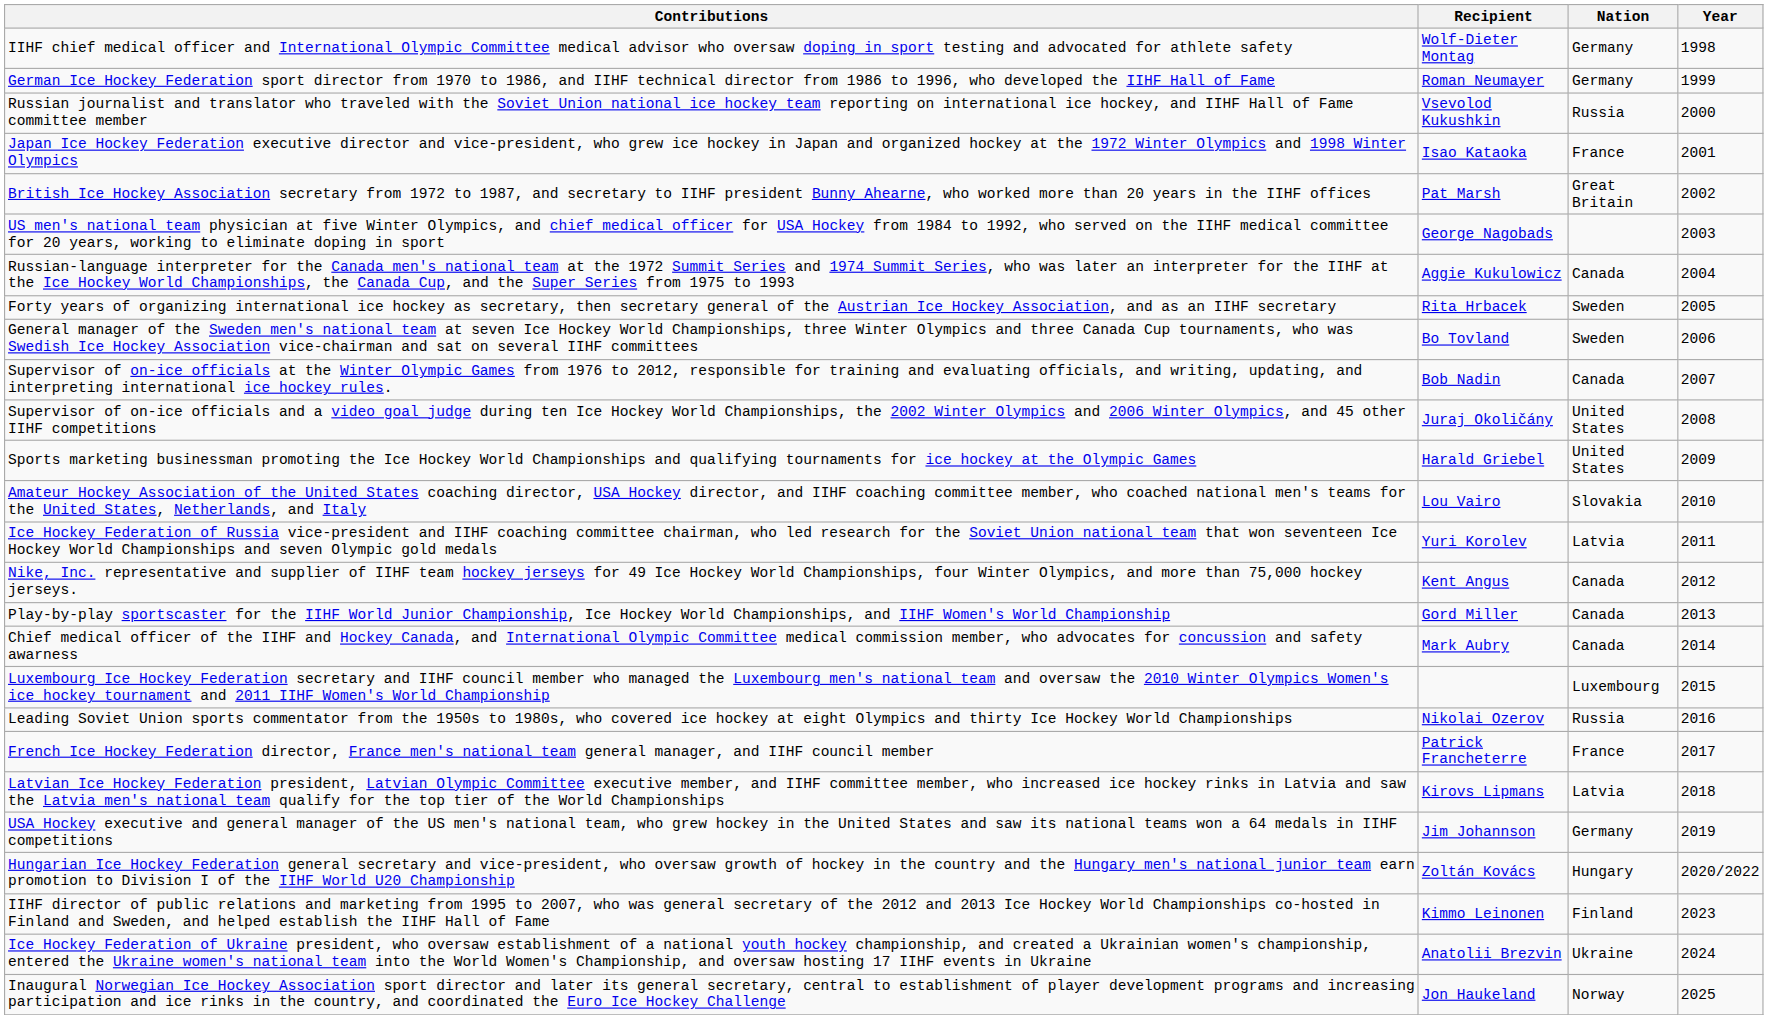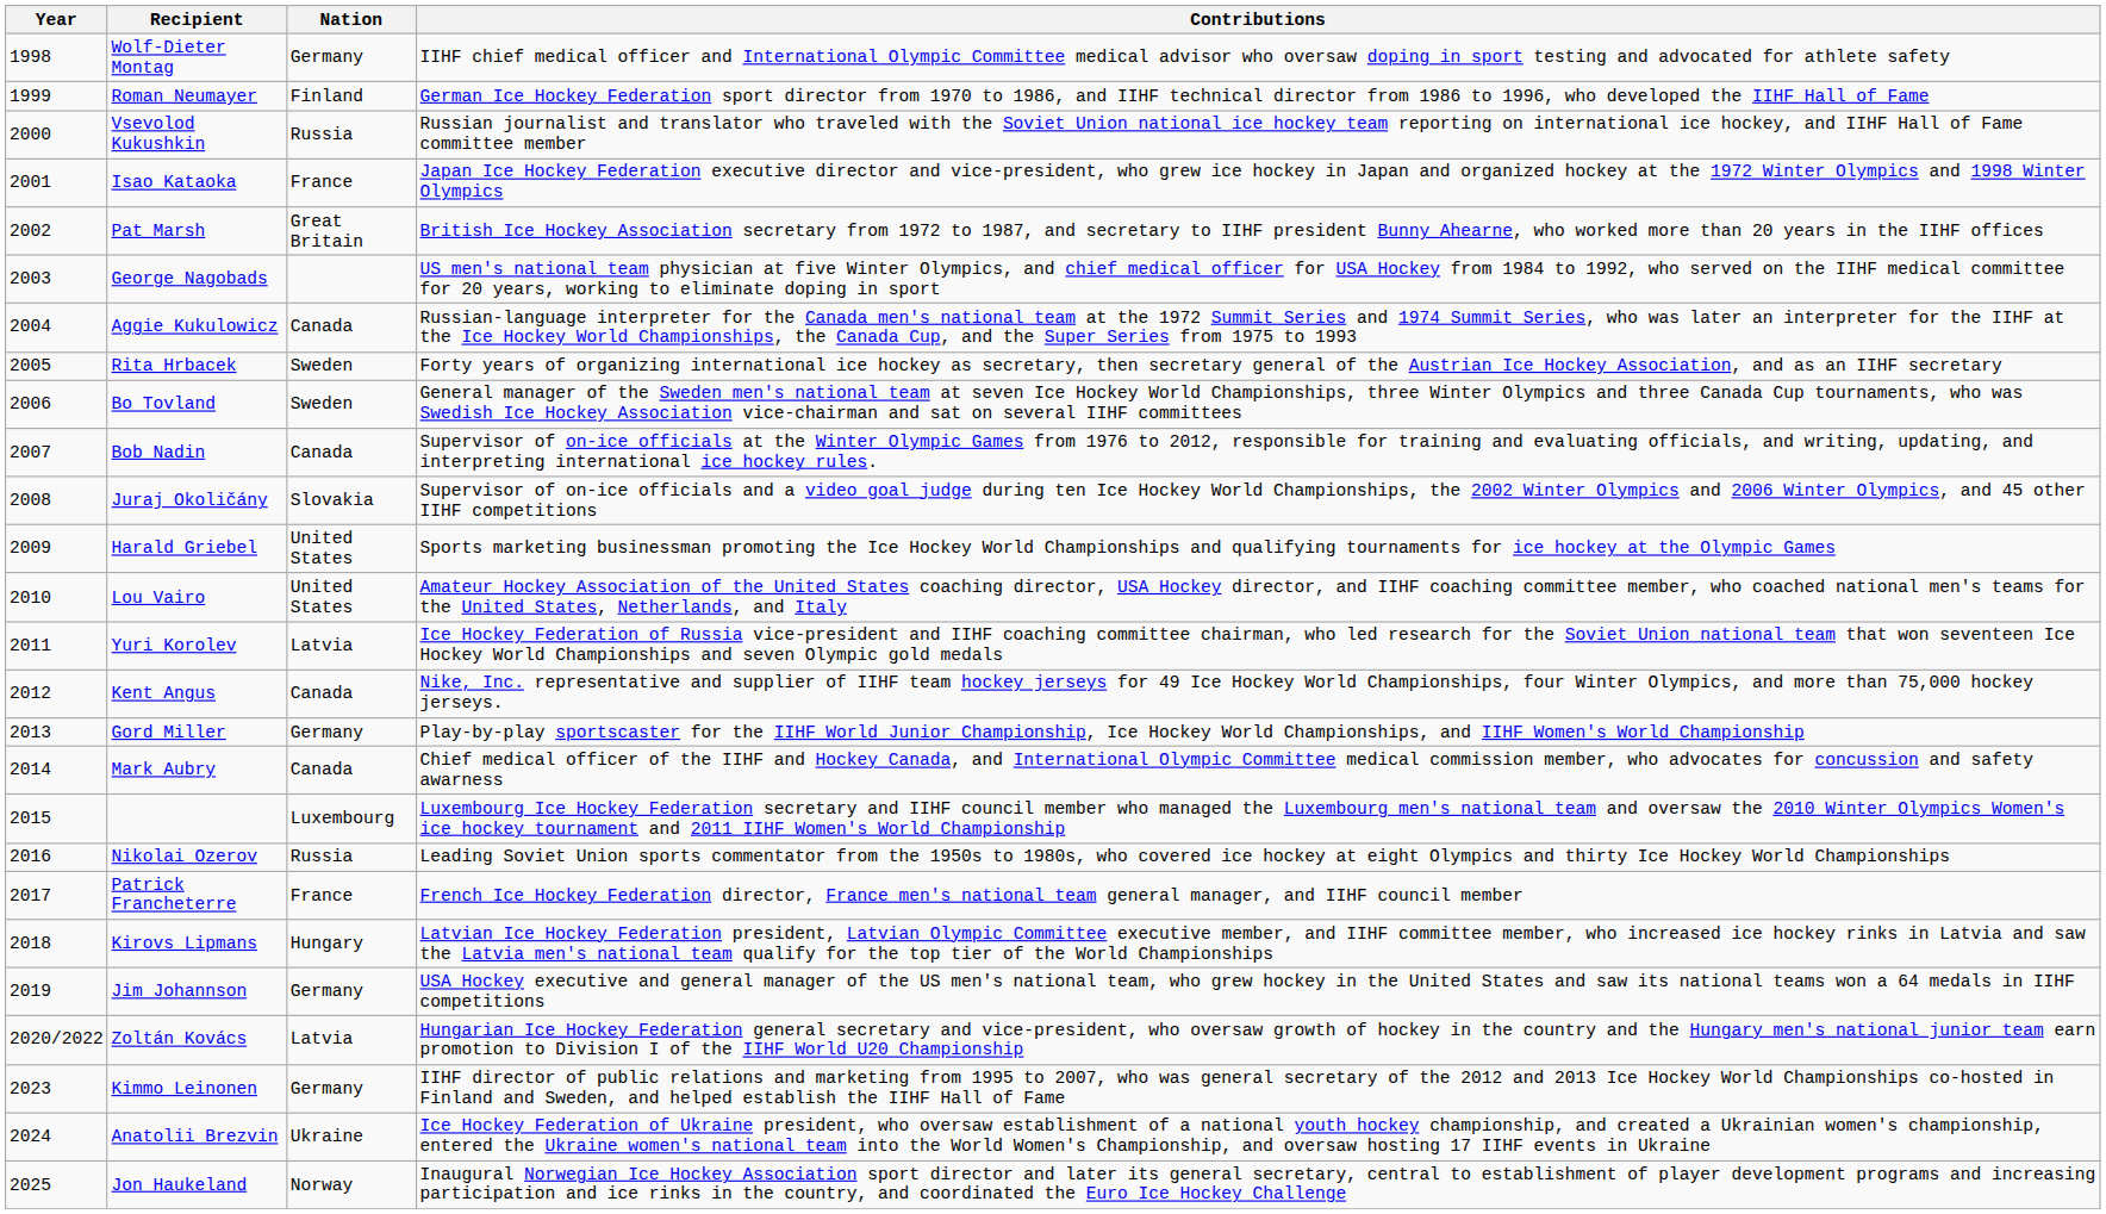columns swapped: Year <-> Contributions
Roman Neumayer | Nation: Germany -> Finland
Juraj Okoličány | Nation: United States -> Slovakia
Lou Vairo | Nation: Slovakia -> United States
Gord Miller | Nation: Canada -> Germany
Kirovs Lipmans | Nation: Latvia -> Hungary
Zoltán Kovács | Nation: Hungary -> Latvia
Kimmo Leinonen | Nation: Finland -> Germany
